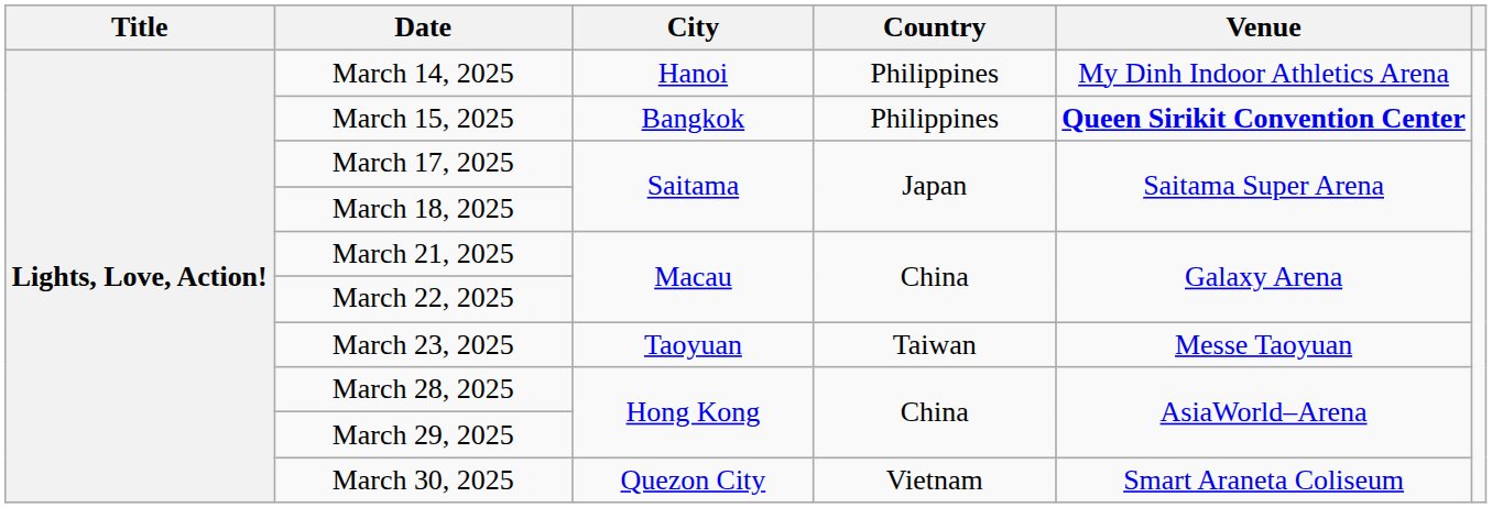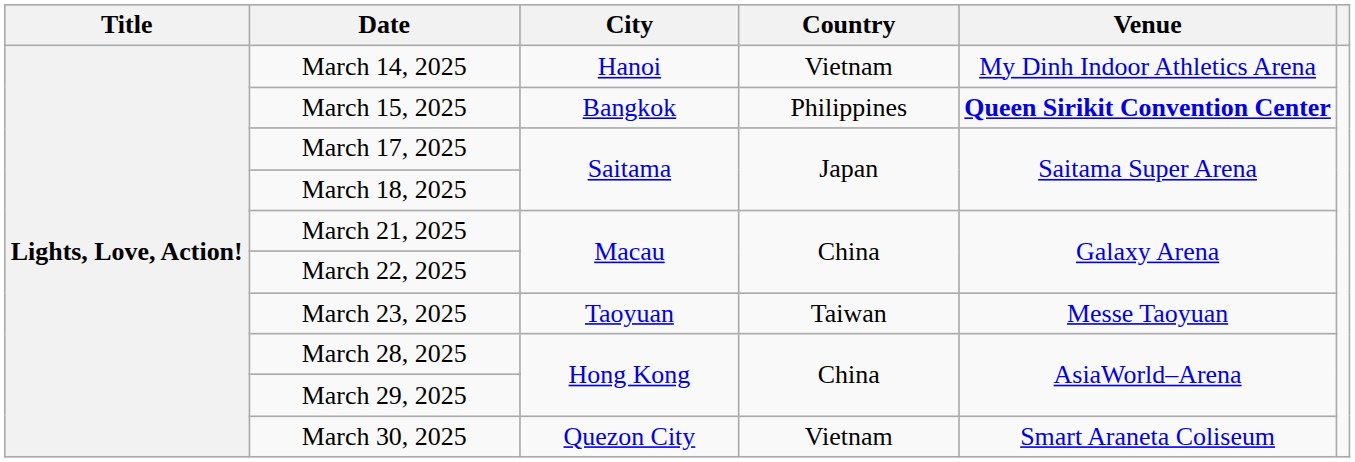March 14, 2025 | Country: Philippines -> Vietnam
